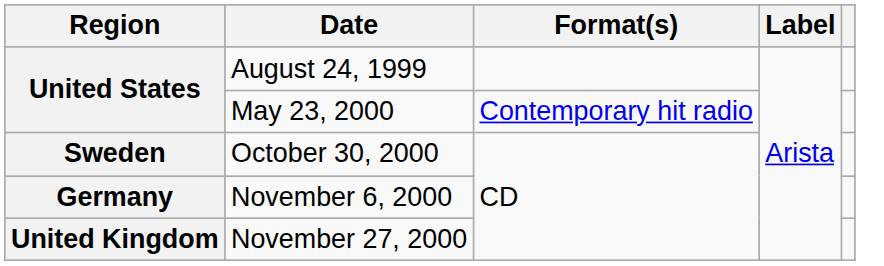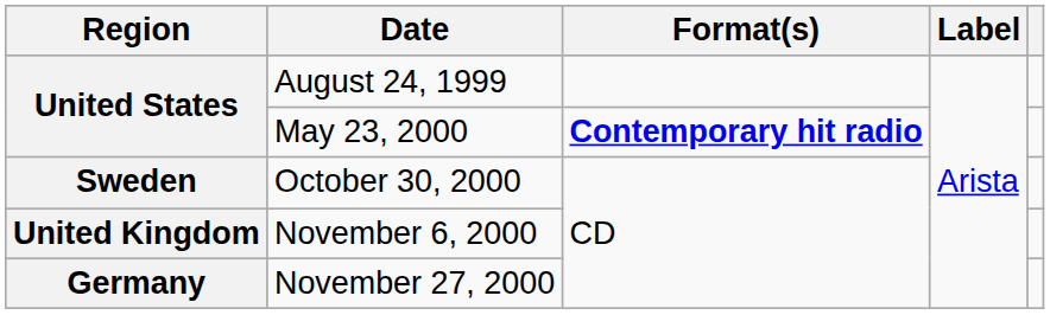May 23, 2000 | Format(s): normal -> bold
November 6, 2000 | Region: Germany -> United Kingdom
November 27, 2000 | Region: United Kingdom -> Germany
